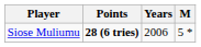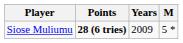Siose Muliumu | Years: 2006 -> 2009
